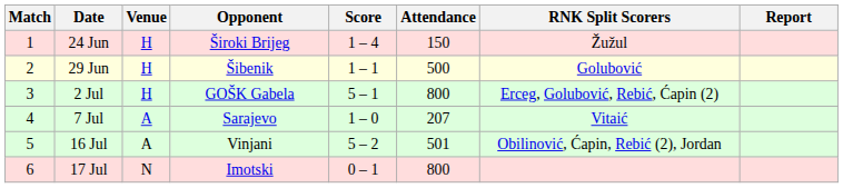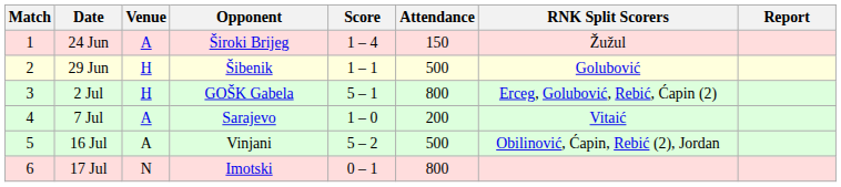24 Jun | Venue: H -> A
7 Jul | Attendance: 207 -> 200
16 Jul | Attendance: 501 -> 500
